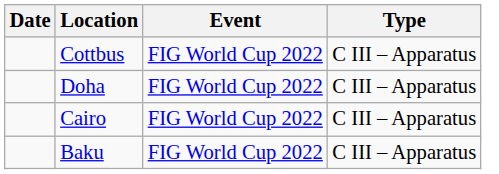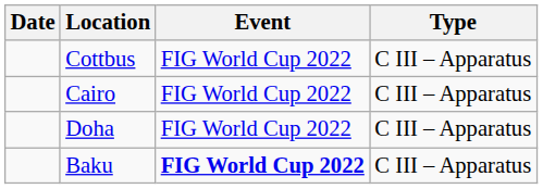rows swapped: Doha <-> Cairo
Baku | Event: normal -> bold
